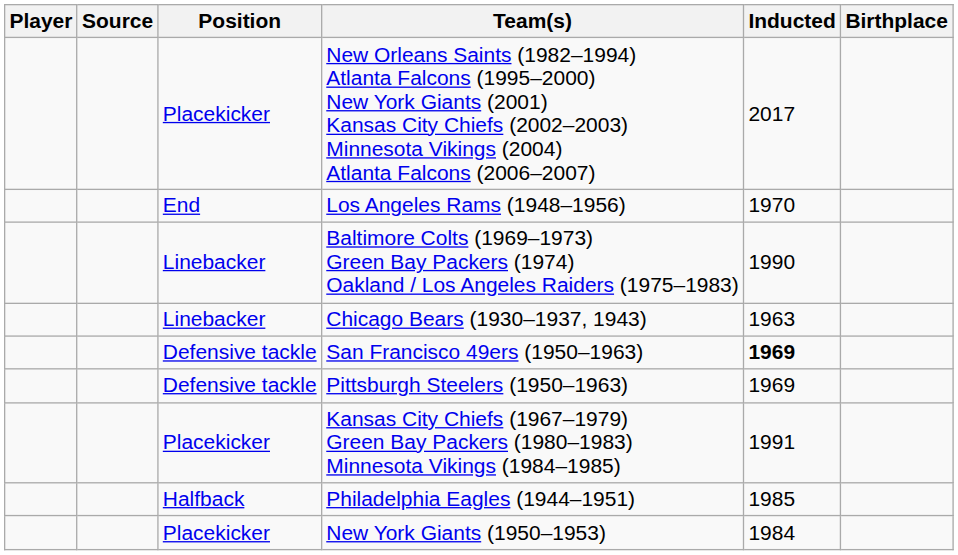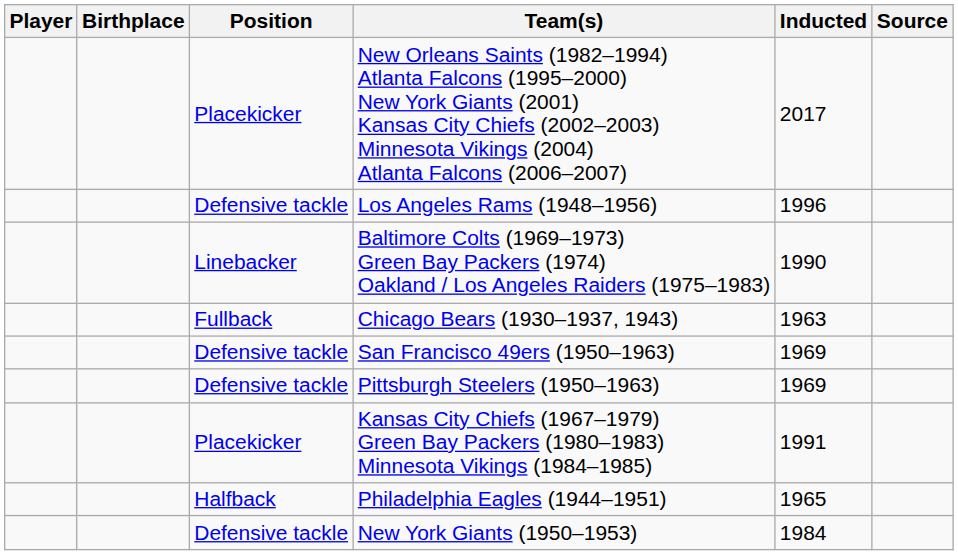columns swapped: Birthplace <-> Source
Los Angeles Rams (1948–1956) | Position: End -> Defensive tackle
Los Angeles Rams (1948–1956) | Inducted: 1970 -> 1996
Chicago Bears (1930–1937, 1943) | Position: Linebacker -> Fullback
San Francisco 49ers (1950–1963) | Inducted: bold -> normal
Philadelphia Eagles (1944–1951) | Inducted: 1985 -> 1965
New York Giants (1950–1953) | Position: Placekicker -> Defensive tackle
